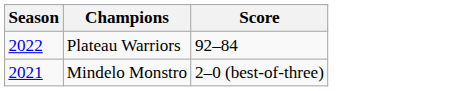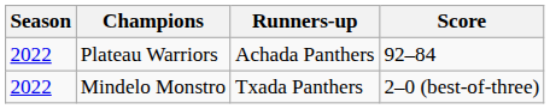+ column: Runners-up | Achada Panthers | Txada Panthers
Mindelo Monstro | Season: 2021 -> 2022
